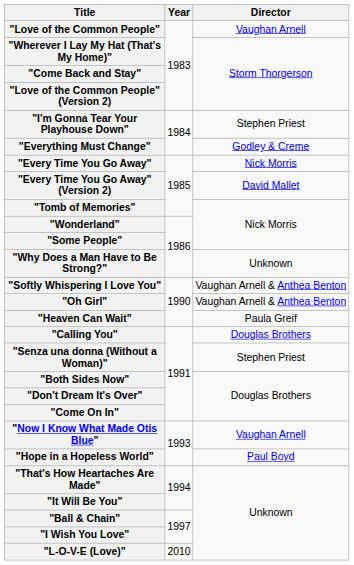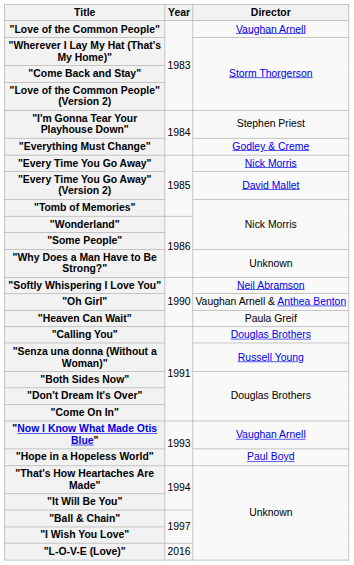"Softly Whispering I Love You" | Director: Vaughan Arnell & Anthea Benton -> Neil Abramson
"Senza una donna (Without a Woman)" | Director: Stephen Priest -> Russell Young
"L-O-V-E (Love)" | Year: 2010 -> 2016
